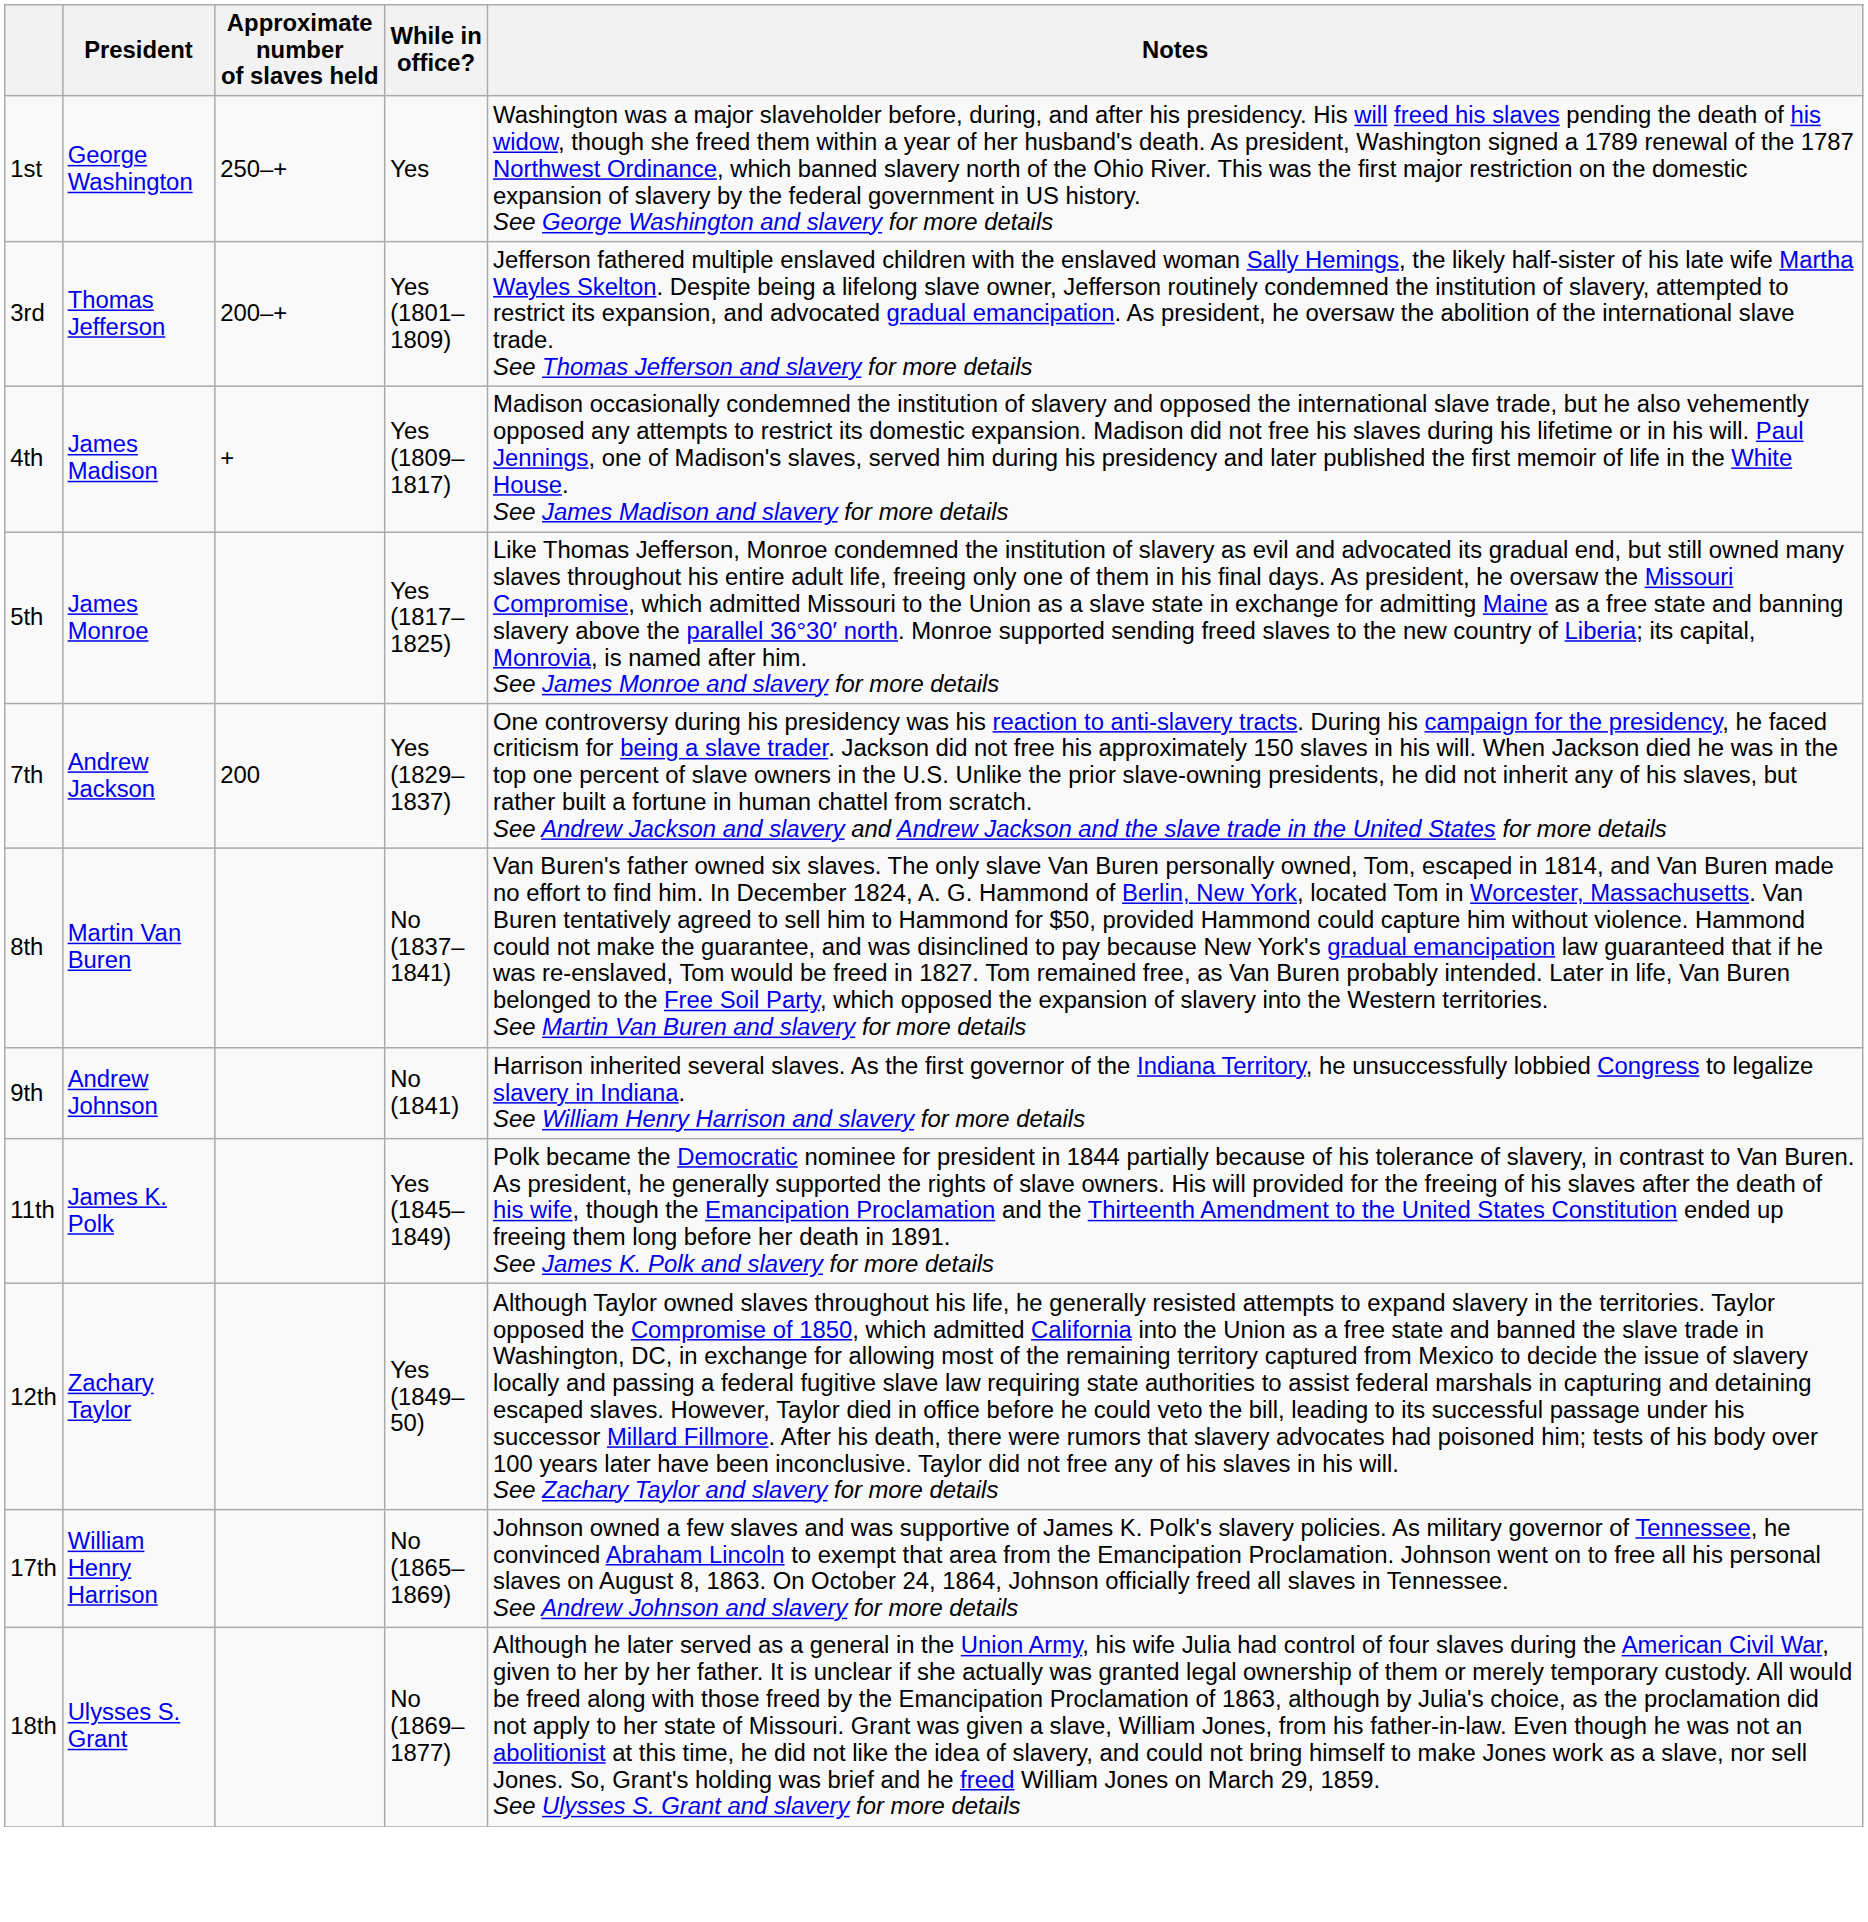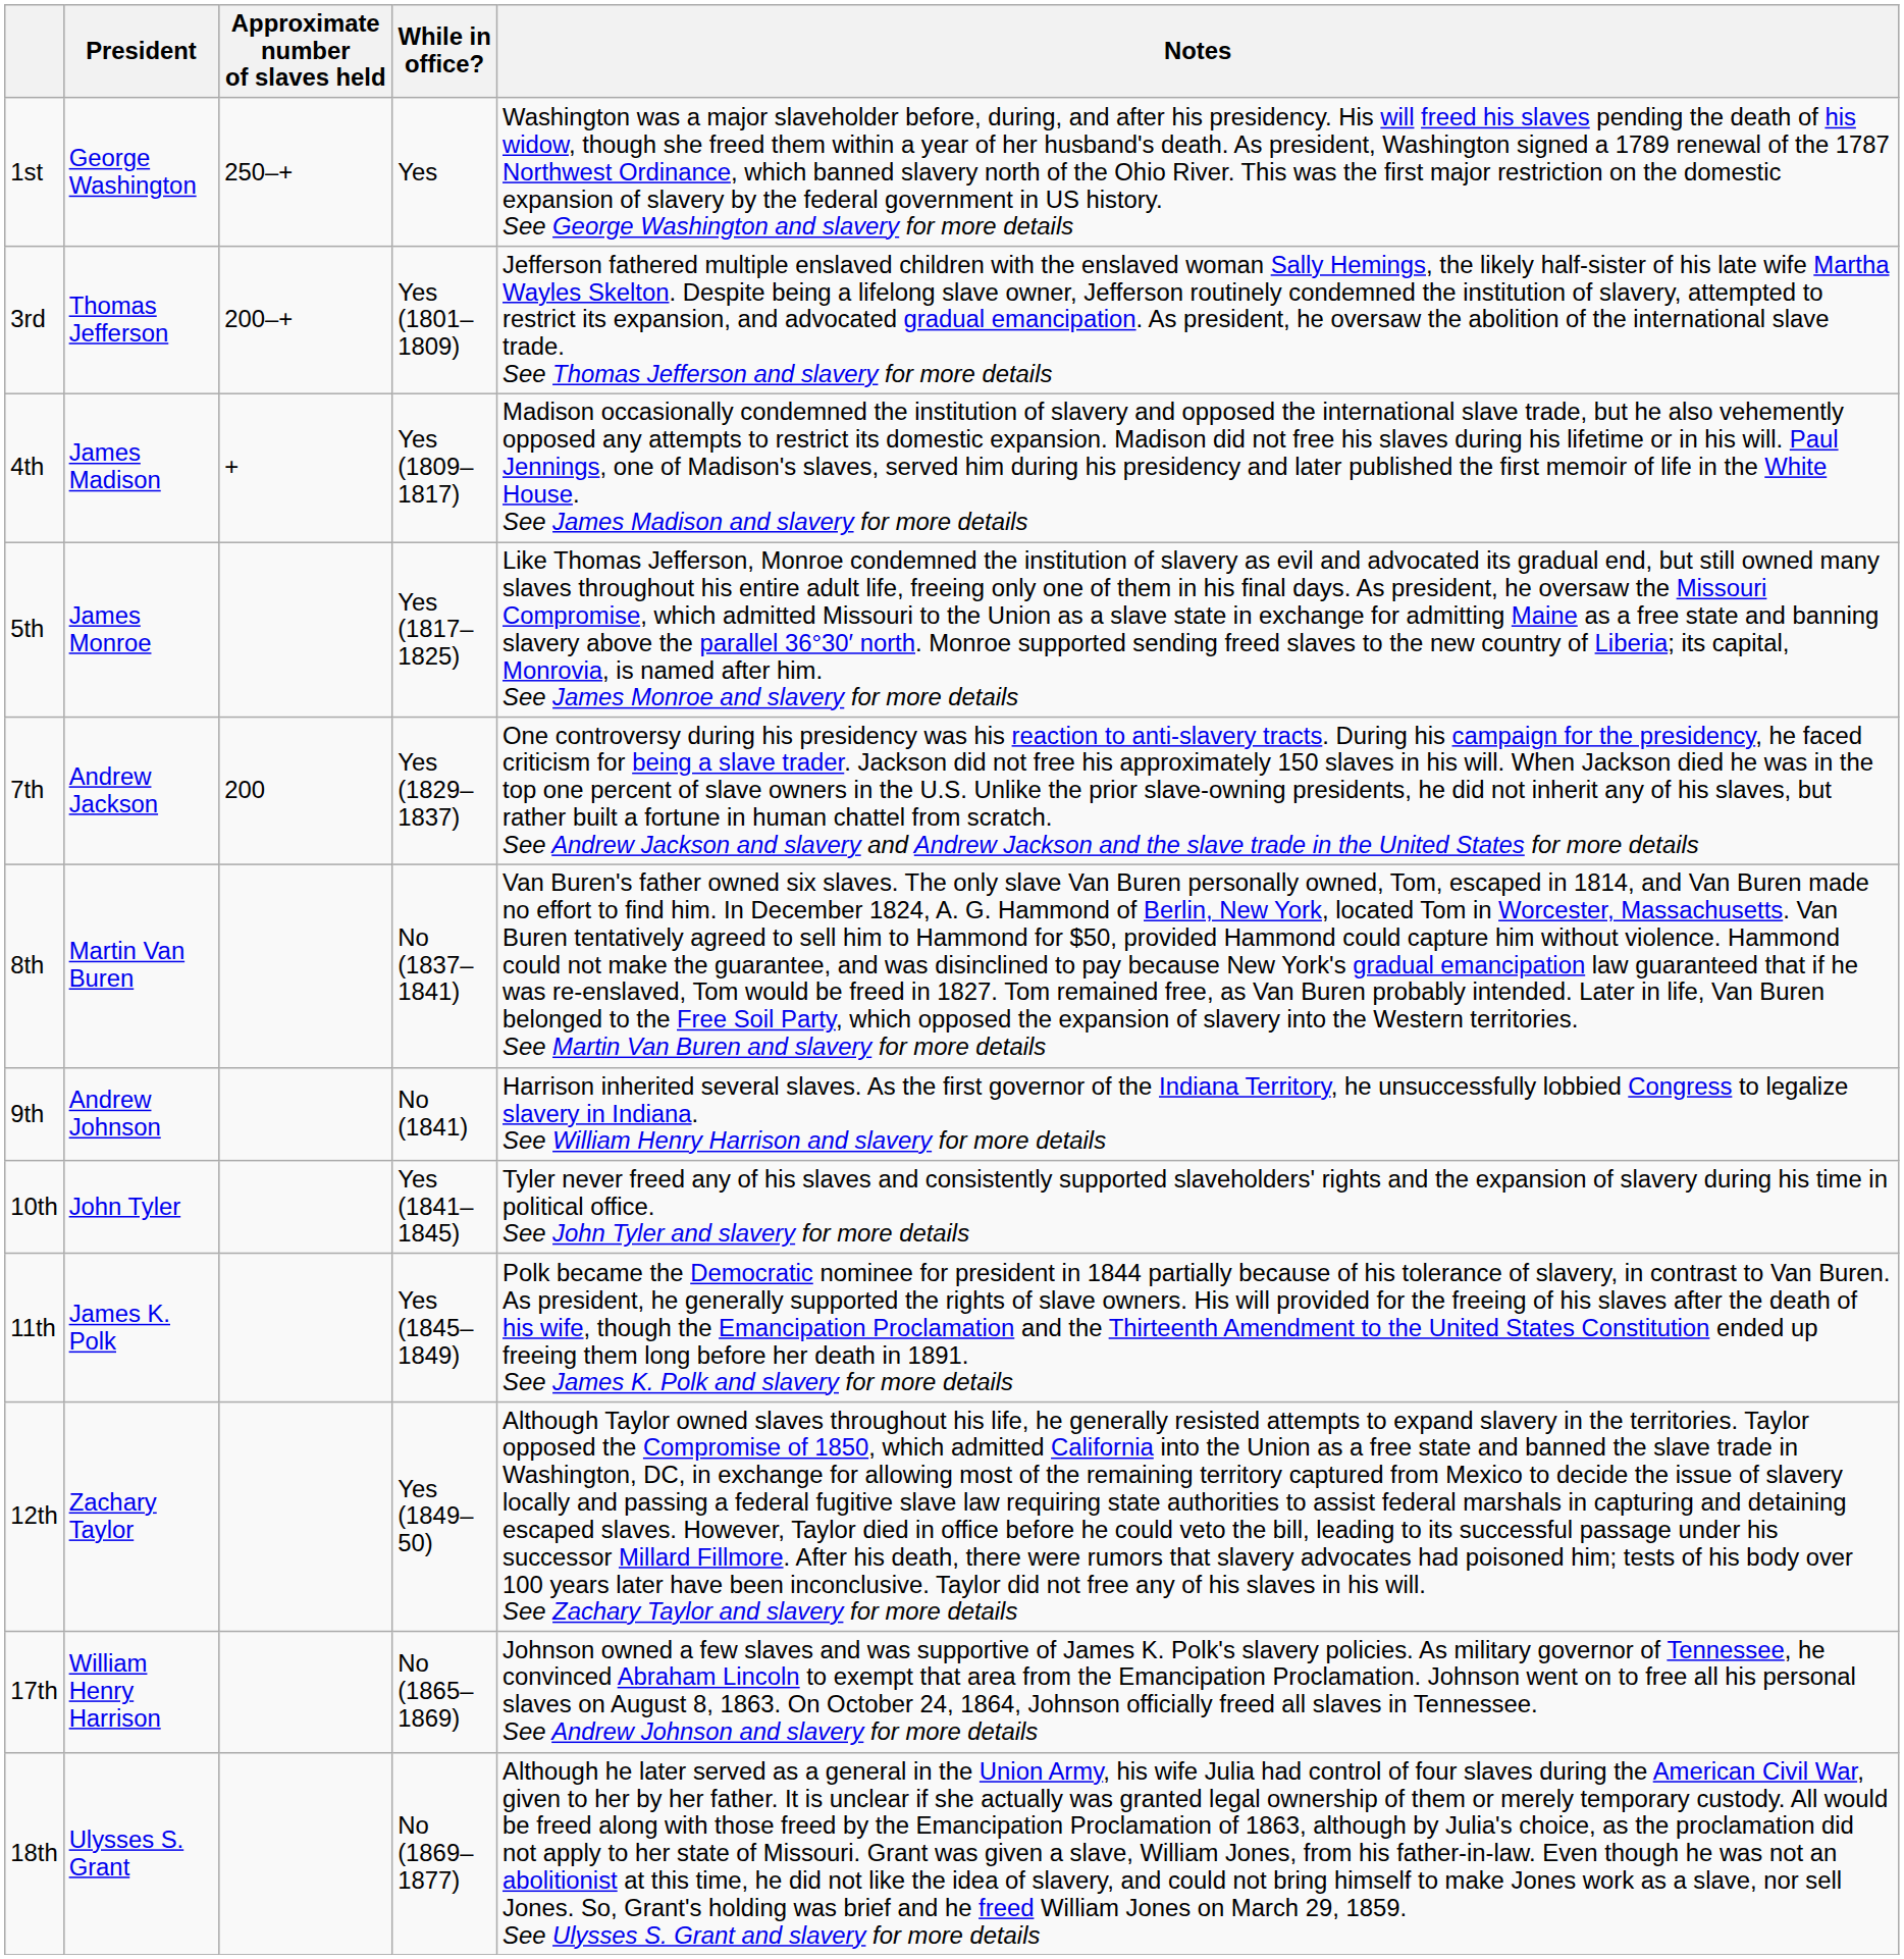+ row: 10th | John Tyler | Yes (1841–1845) | Tyler never freed any of his slaves and consistently supported slaveholders' rights and the expansion of slavery during his time in political office. See John Tyler and slavery for more details
